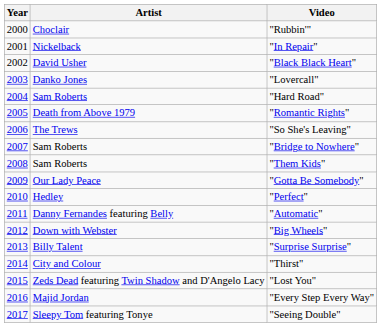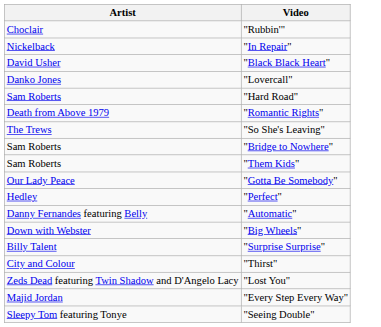- column: Year | 2000 | 2001 | 2002 | 2003 | 2004 | 2005 | 2006 | 2007 | 2008 | 2009 | 2010 | 2011 | 2012 | 2013 | 2014 | 2015 | 2016 | 2017
